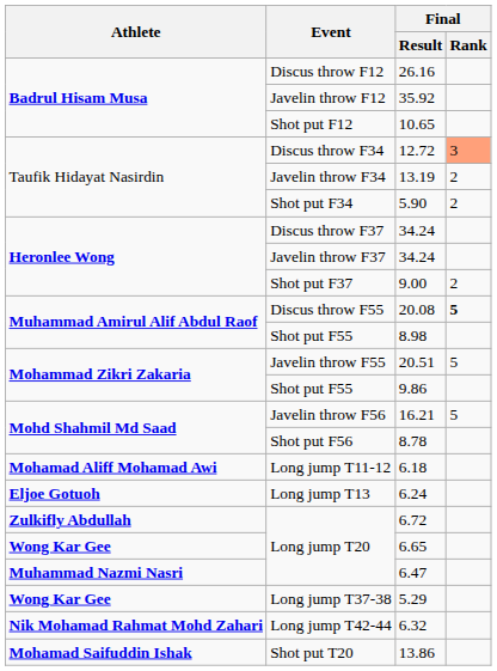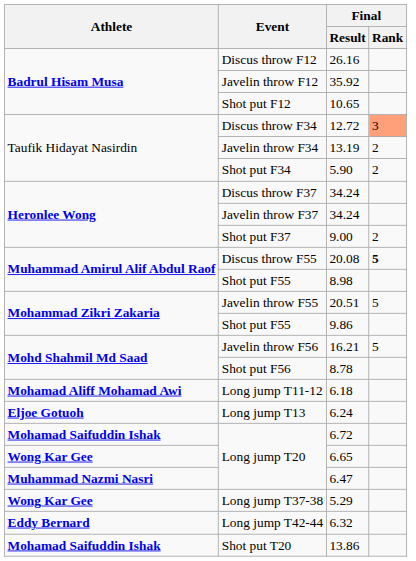6.72 | Athlete: Zulkifly Abdullah -> Mohamad Saifuddin Ishak
6.32 | Athlete: Nik Mohamad Rahmat Mohd Zahari -> Eddy Bernard
